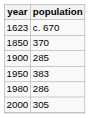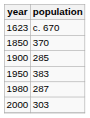1980 | population: 286 -> 287
2000 | population: 305 -> 303
